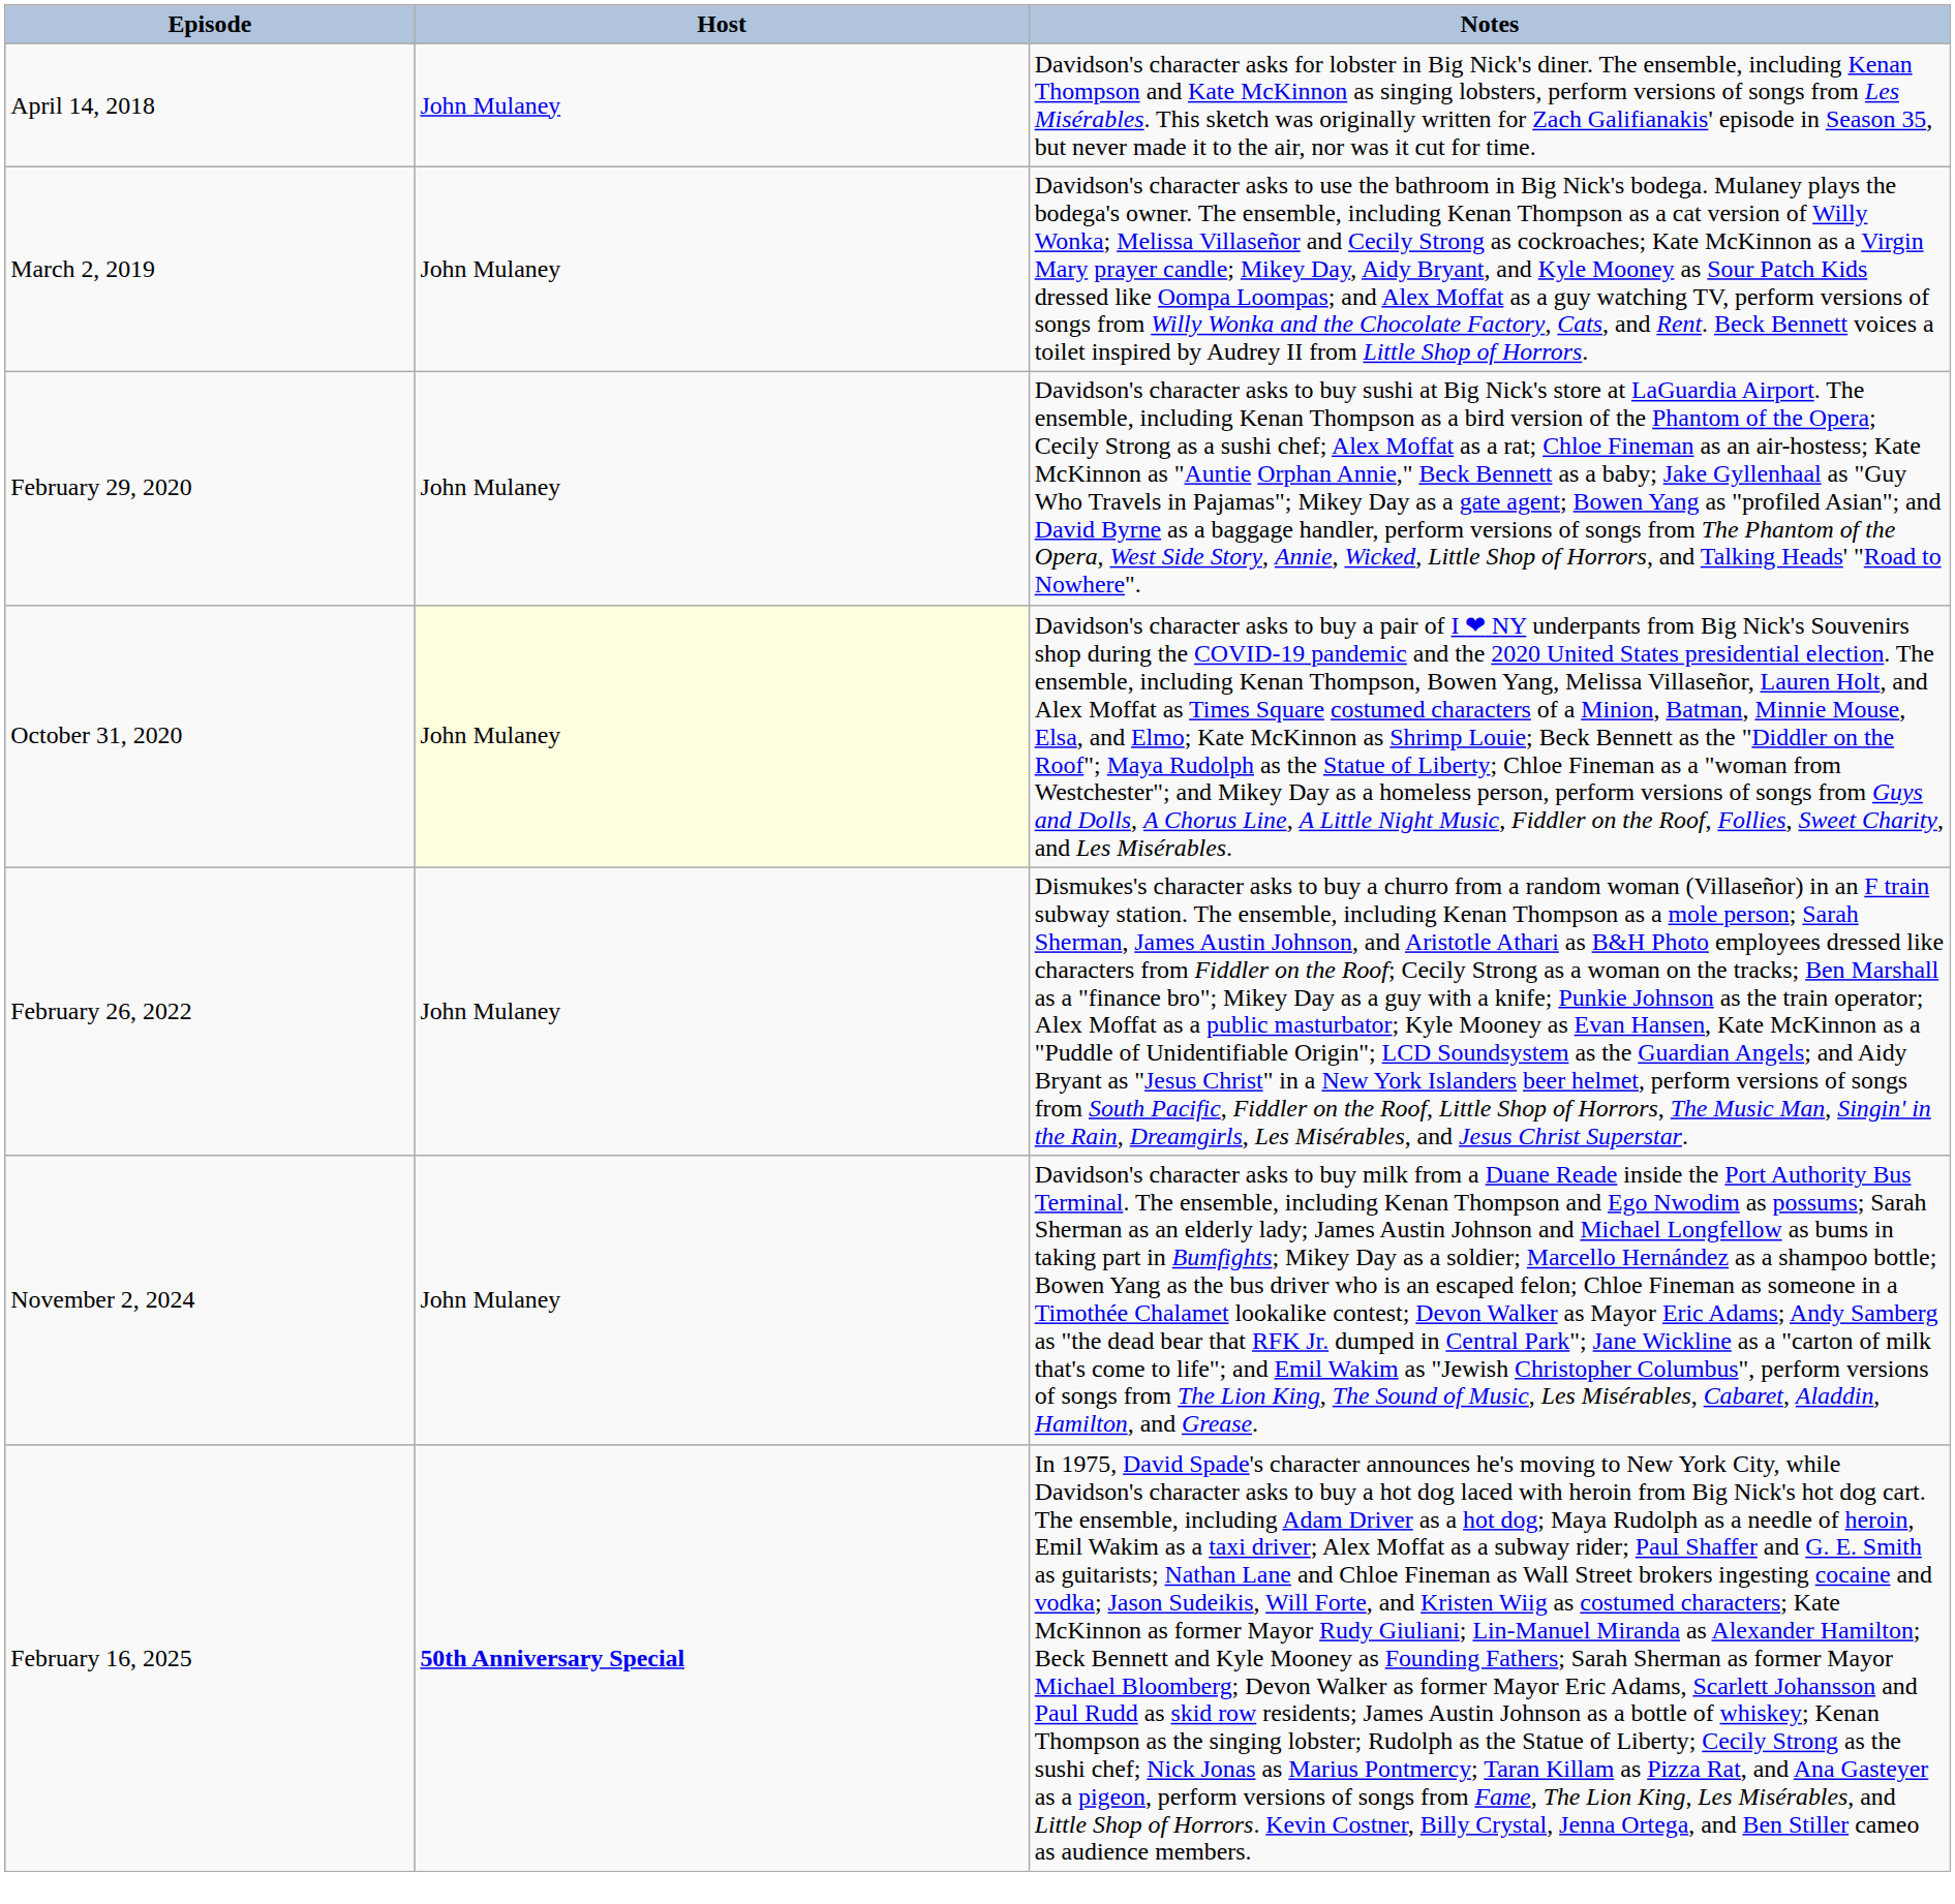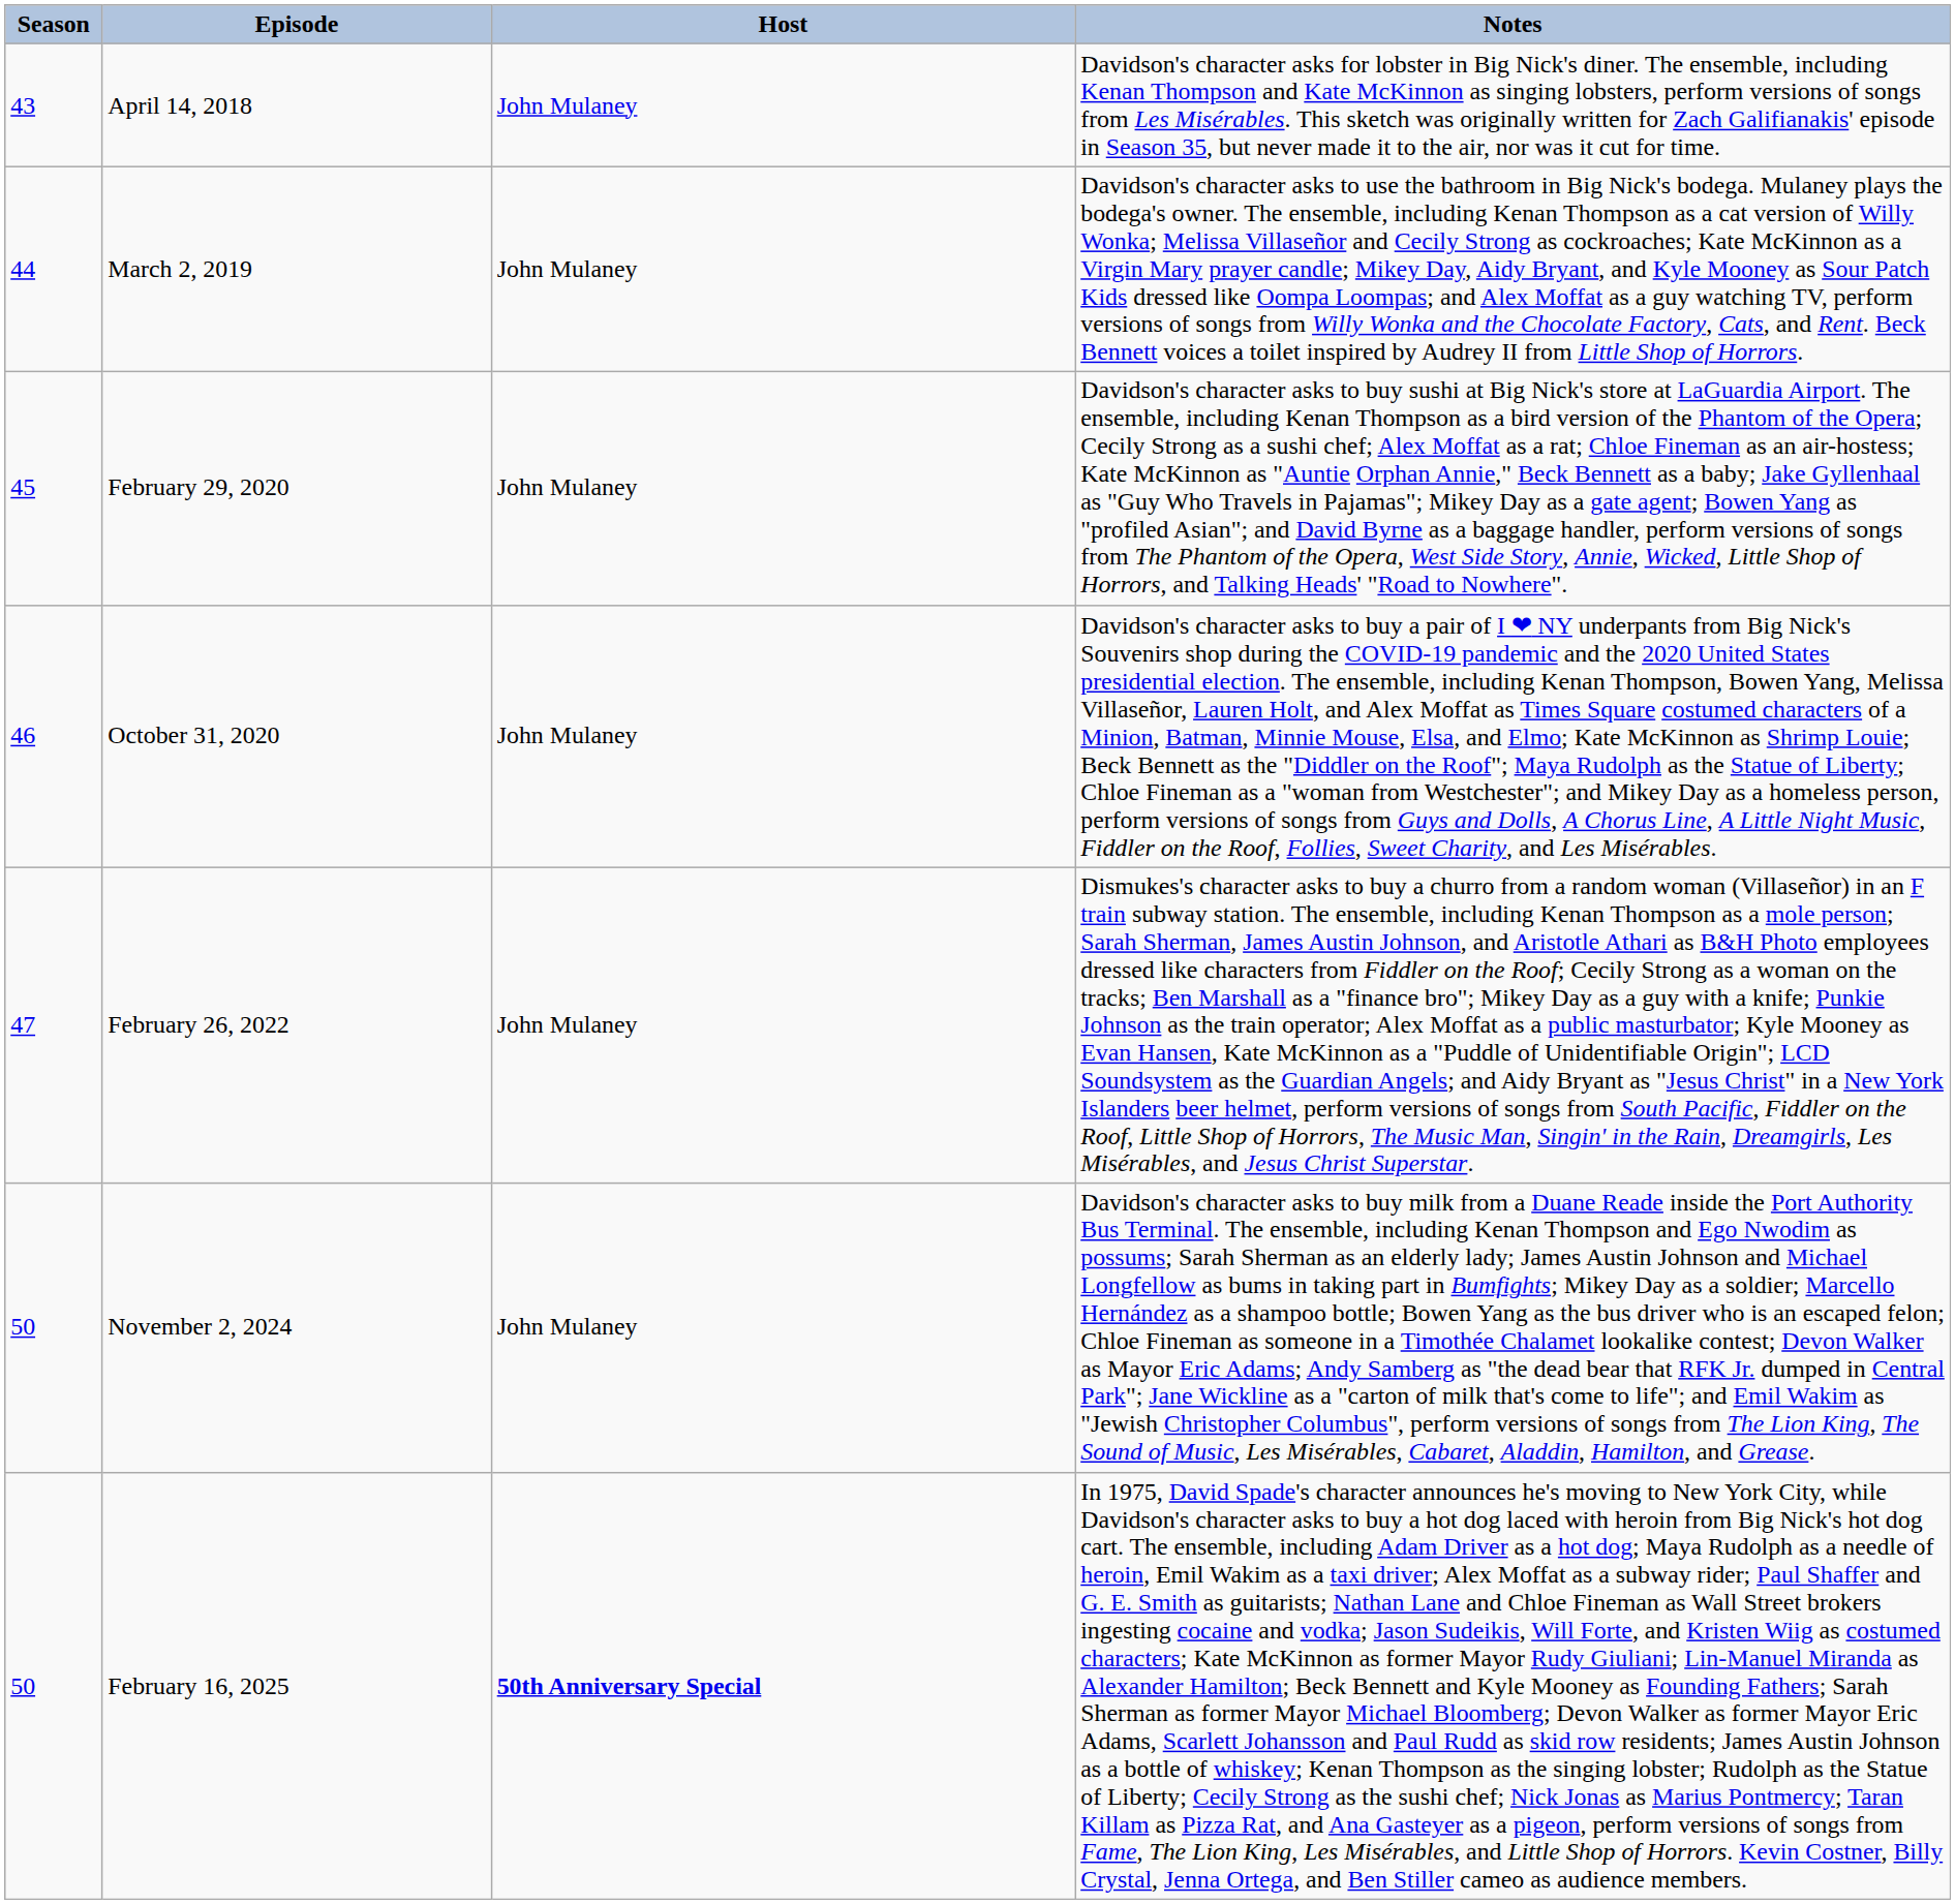+ column: Season | 43 | 44 | 45 | 46 | 47 | 50 | 50
October 31, 2020 | Host: lightyellow background -> no background
